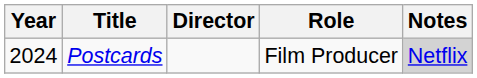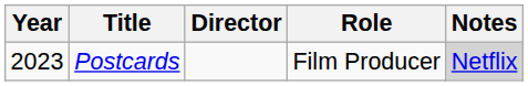Postcards | Year: 2024 -> 2023
